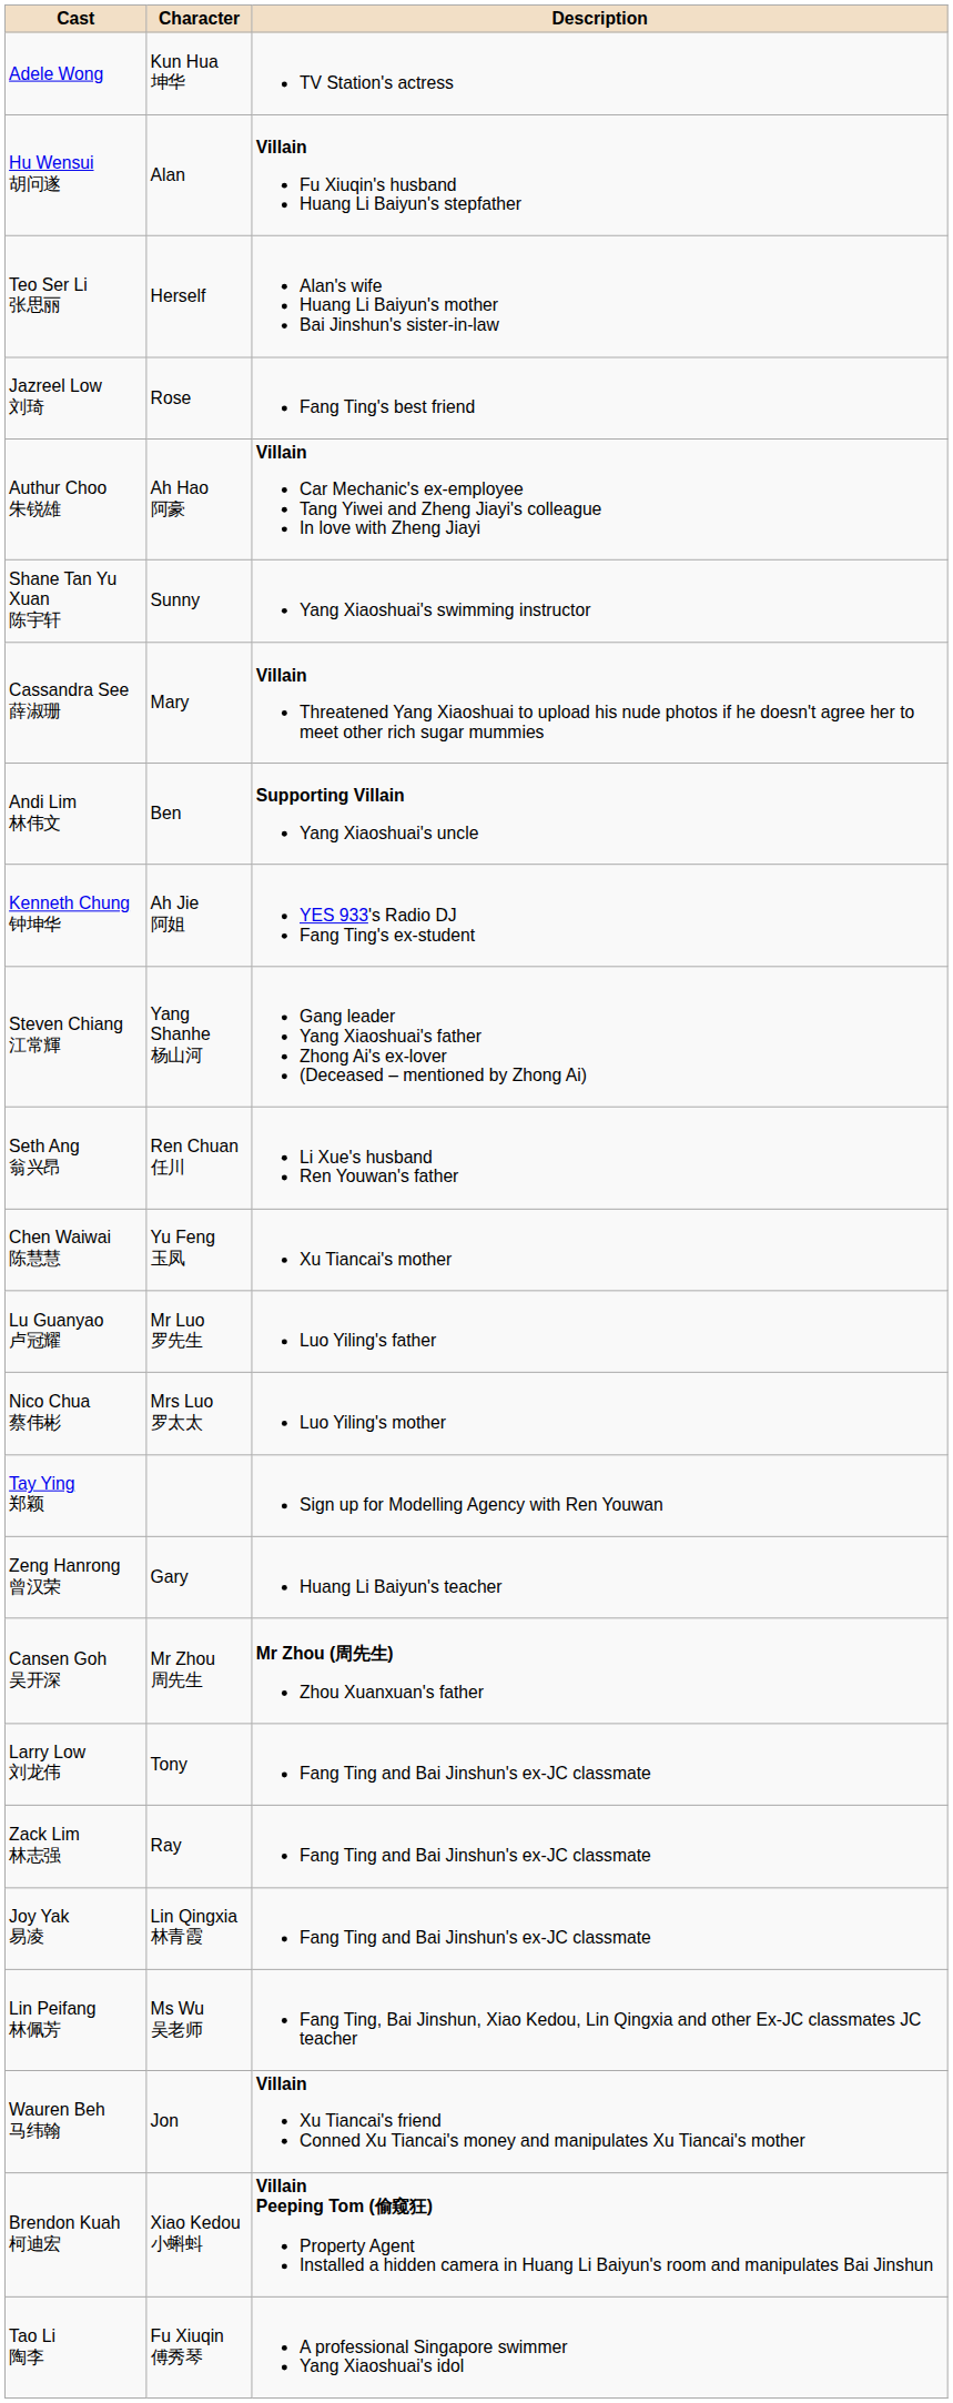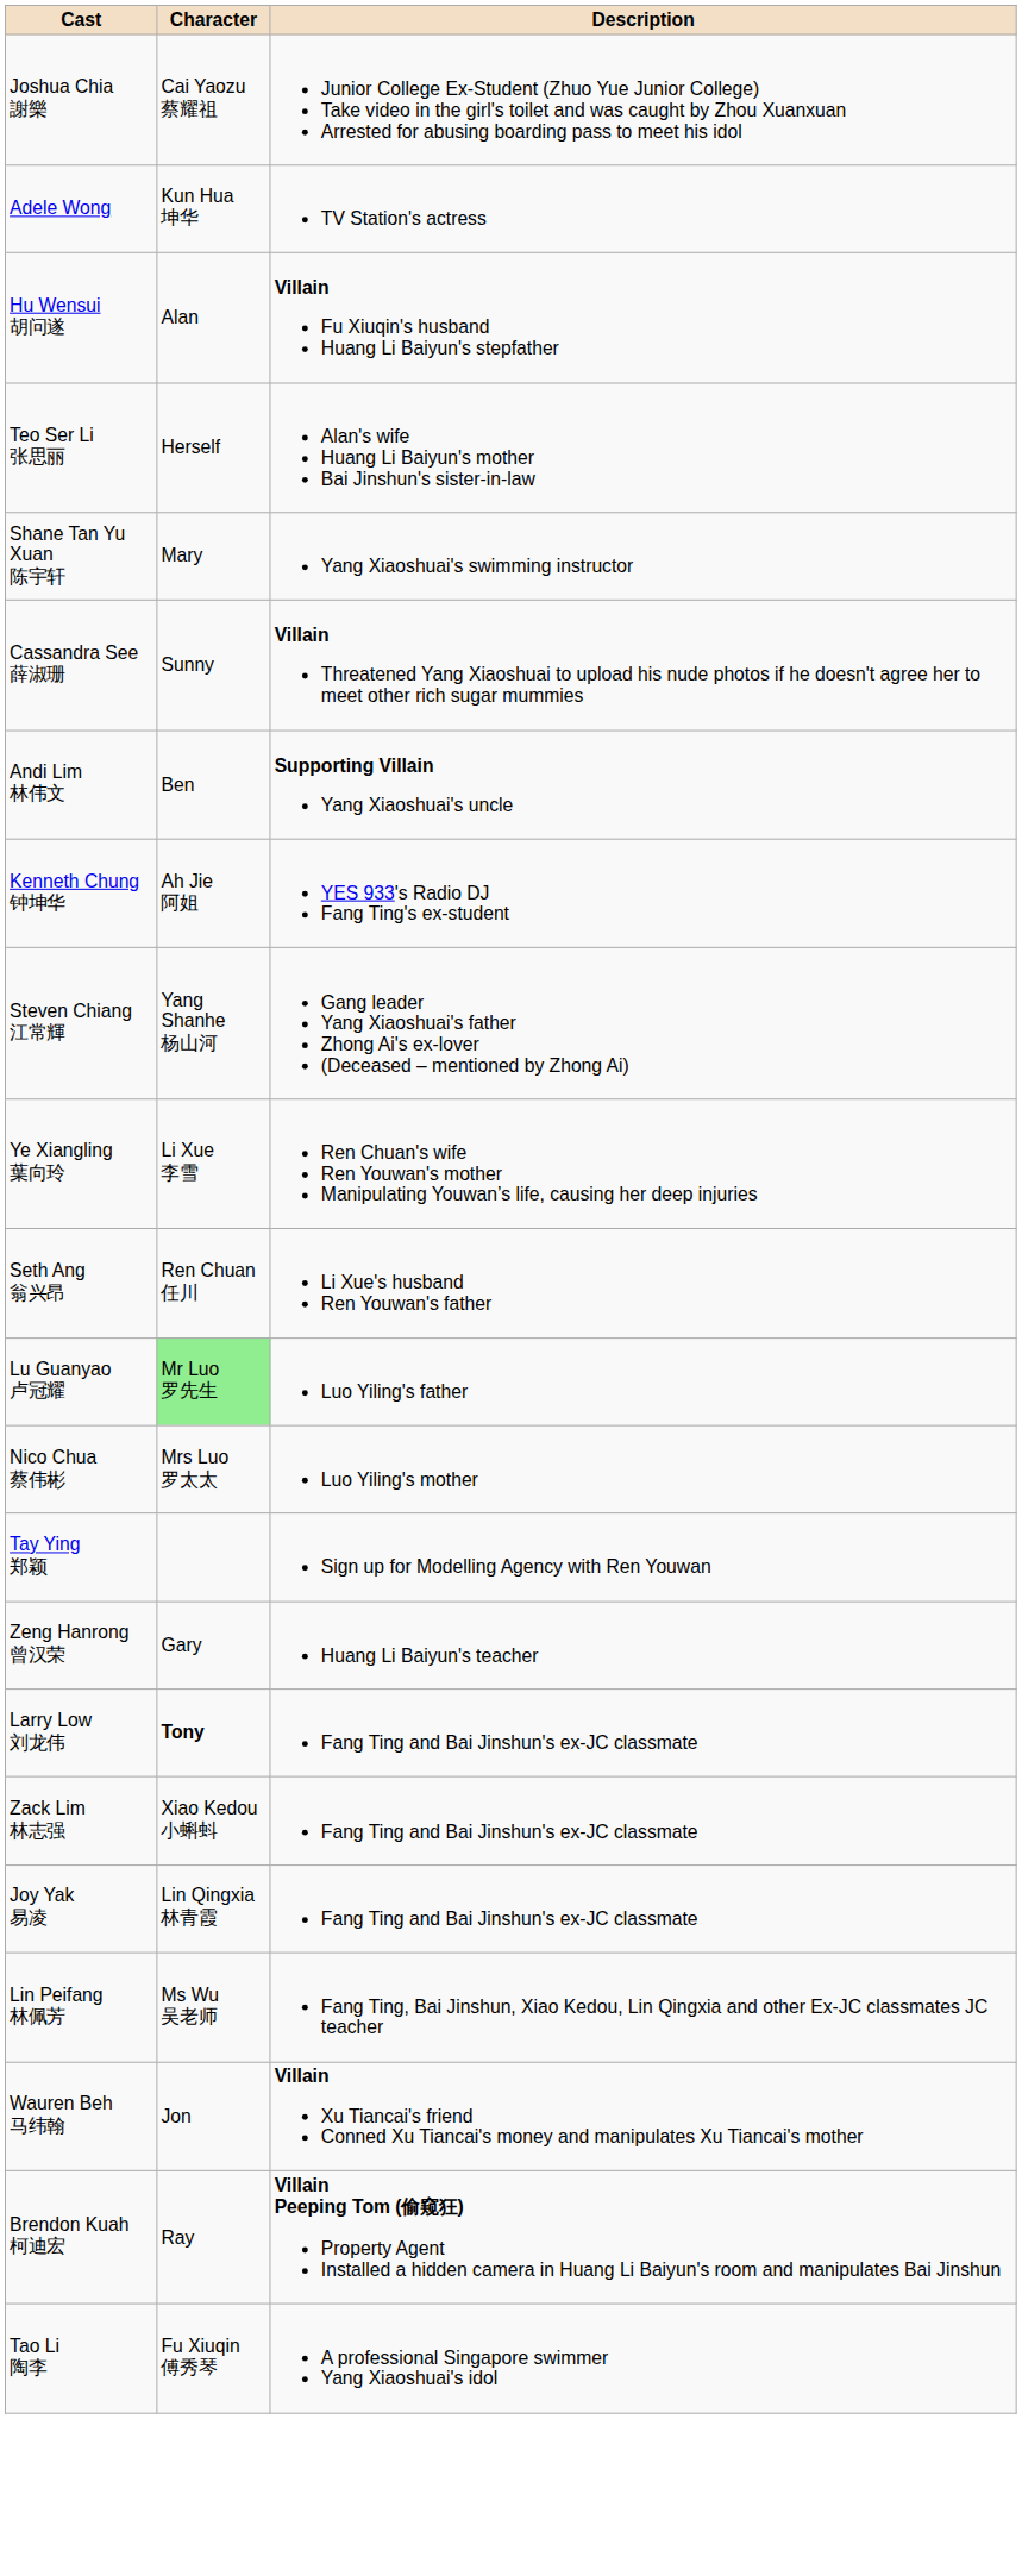+ row: Joshua Chia 謝樂 | Cai Yaozu 蔡耀祖 | Junior College Ex-Student (Zhuo Yue Junior College) Take video in the girl's toilet and was caught by Zhou Xuanxuan Arrested for abusing boarding pass to meet his idol
- row: Jazreel Low 刘琦 | Rose | Fang Ting's best friend
- row: Authur Choo 朱锐雄 | Ah Hao 阿豪 | Villain Car Mechanic's ex-employee Tang Yiwei and Zheng Jiayi's colleague In love with Zheng Jiayi
Shane Tan Yu Xuan 陈宇轩 | Character: Sunny -> Mary
Cassandra See 薛淑珊 | Character: Mary -> Sunny
+ row: Ye Xiangling 葉向玲 | Li Xue 李雪 | Ren Chuan's wife Ren Youwan's mother Manipulating Youwan’s life, causing her deep injuries
- row: Chen Waiwai 陈慧慧 | Yu Feng 玉凤 | Xu Tiancai's mother
Lu Guanyao 卢冠耀 | Character: no background -> lightgreen background
- row: Cansen Goh 吴开深 | Mr Zhou 周先生 | Mr Zhou (周先生) Zhou Xuanxuan's father
Larry Low 刘龙伟 | Character: normal -> bold
Zack Lim 林志强 | Character: Ray -> Xiao Kedou 小蝌蚪
Brendon Kuah 柯迪宏 | Character: Xiao Kedou 小蝌蚪 -> Ray
